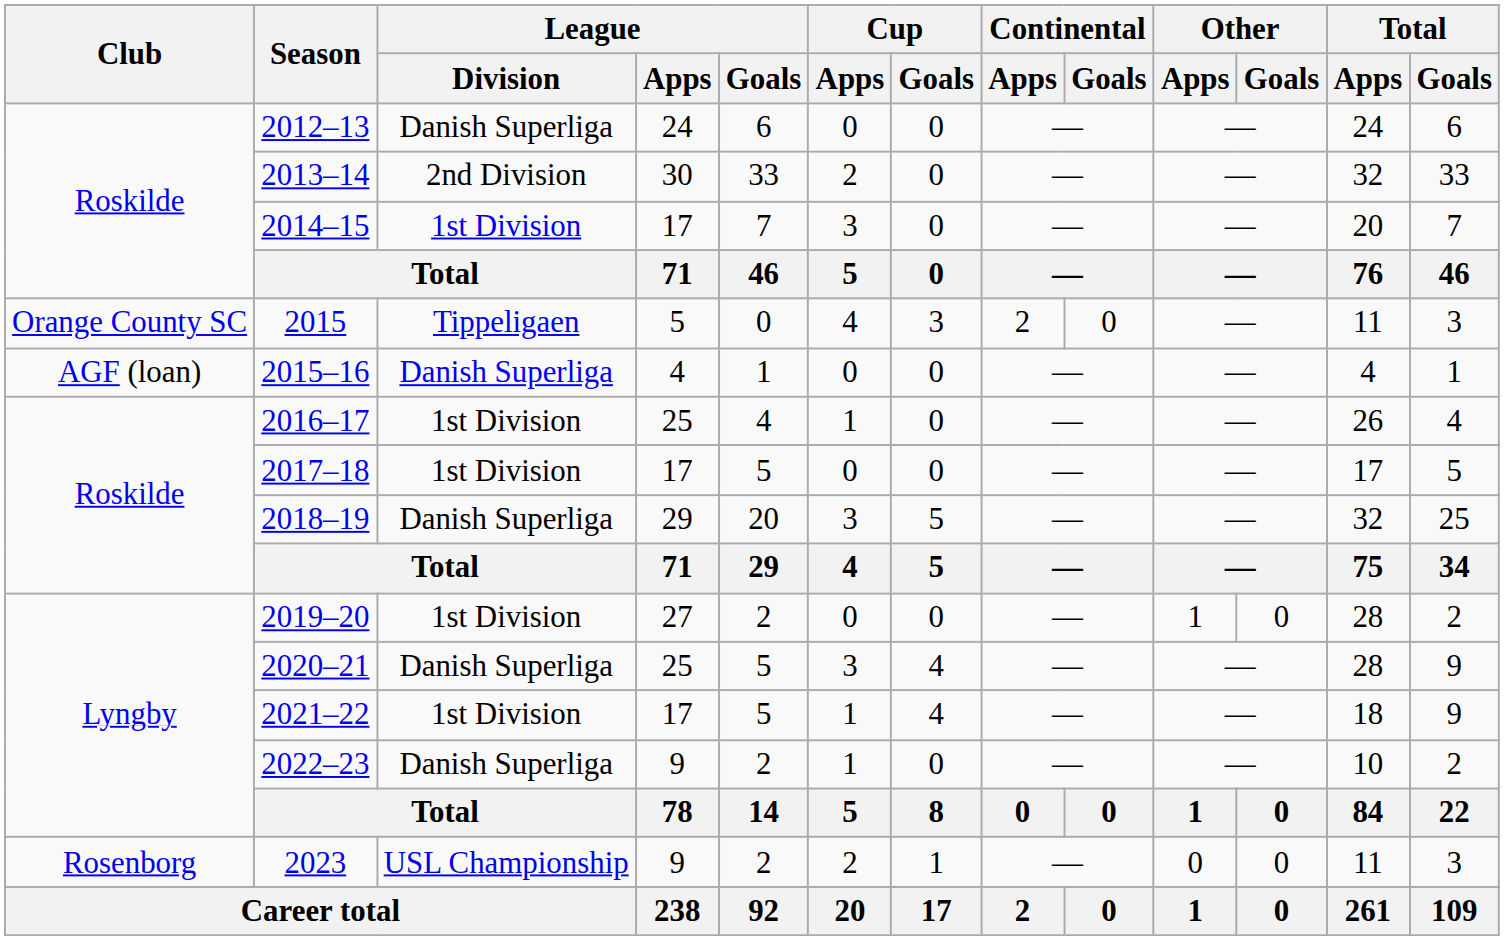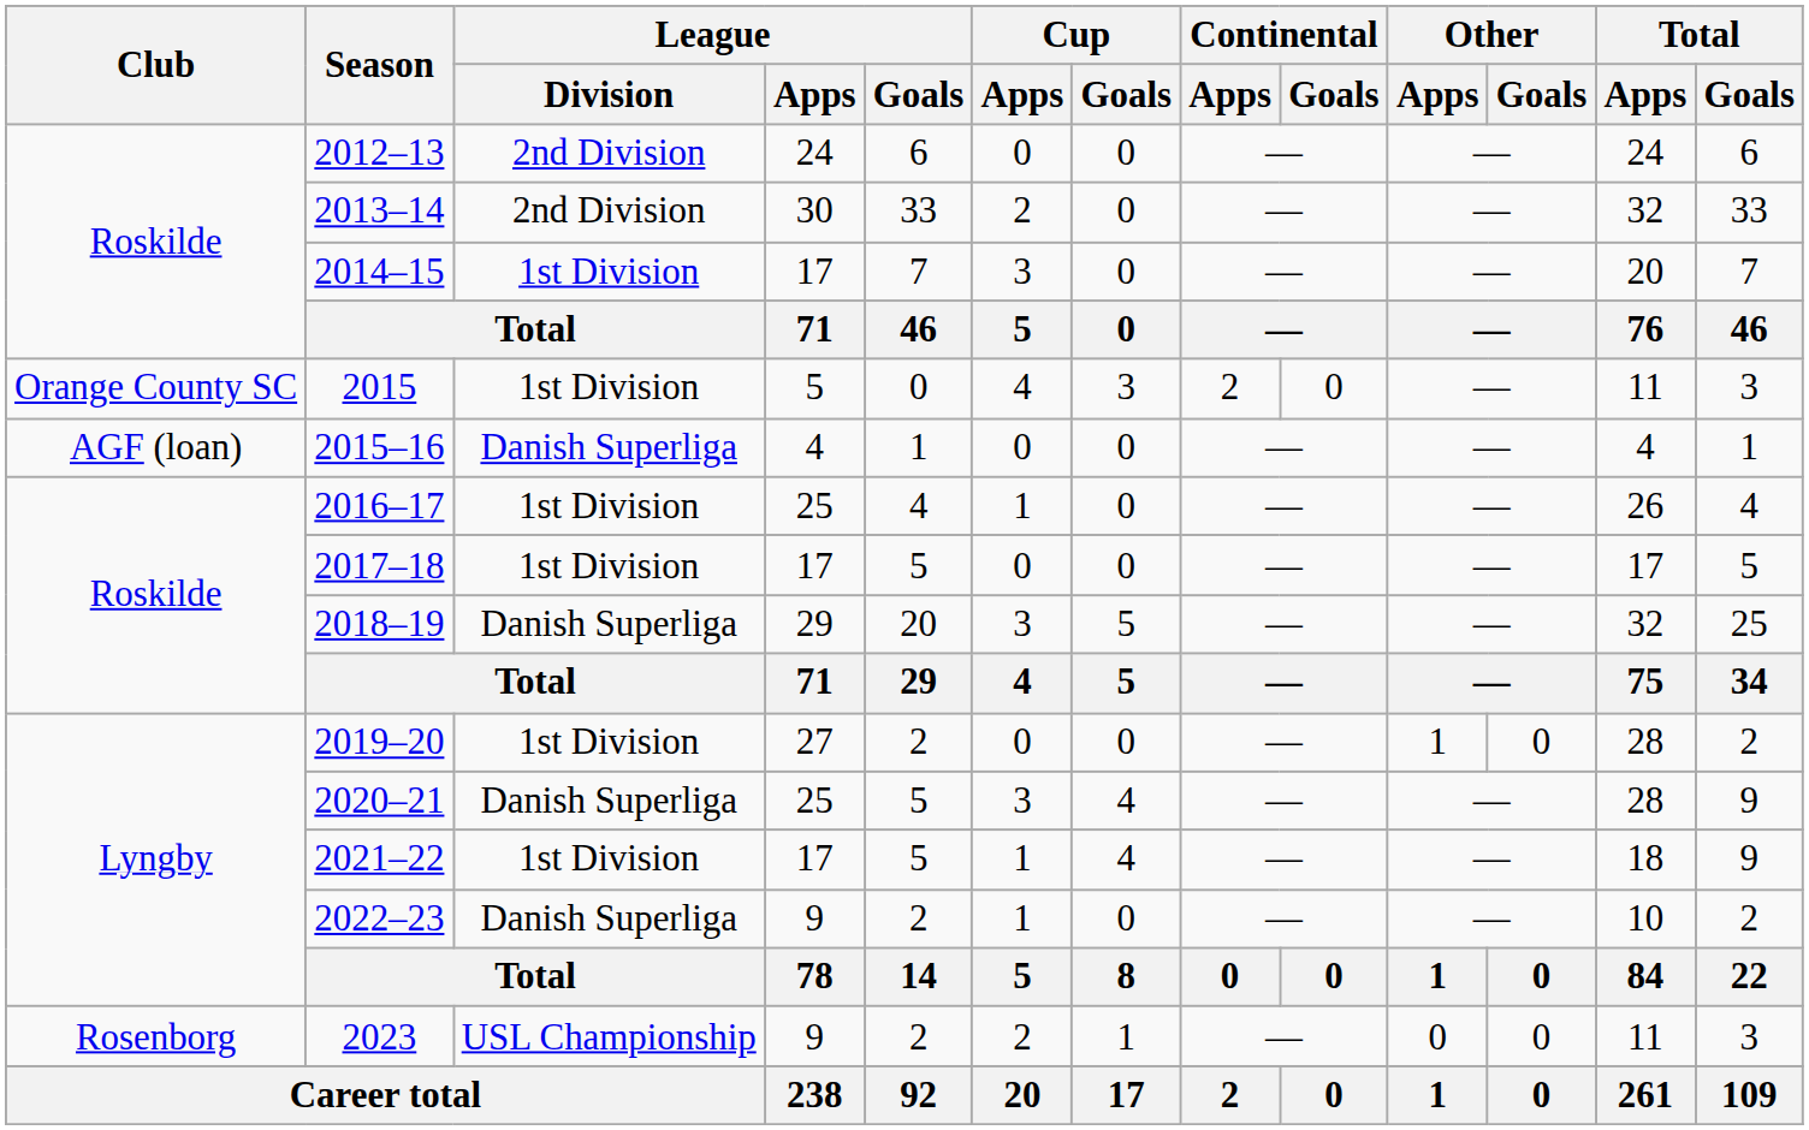2012–13 | League / Division: Danish Superliga -> 2nd Division
2015 | League / Division: Tippeligaen -> 1st Division
